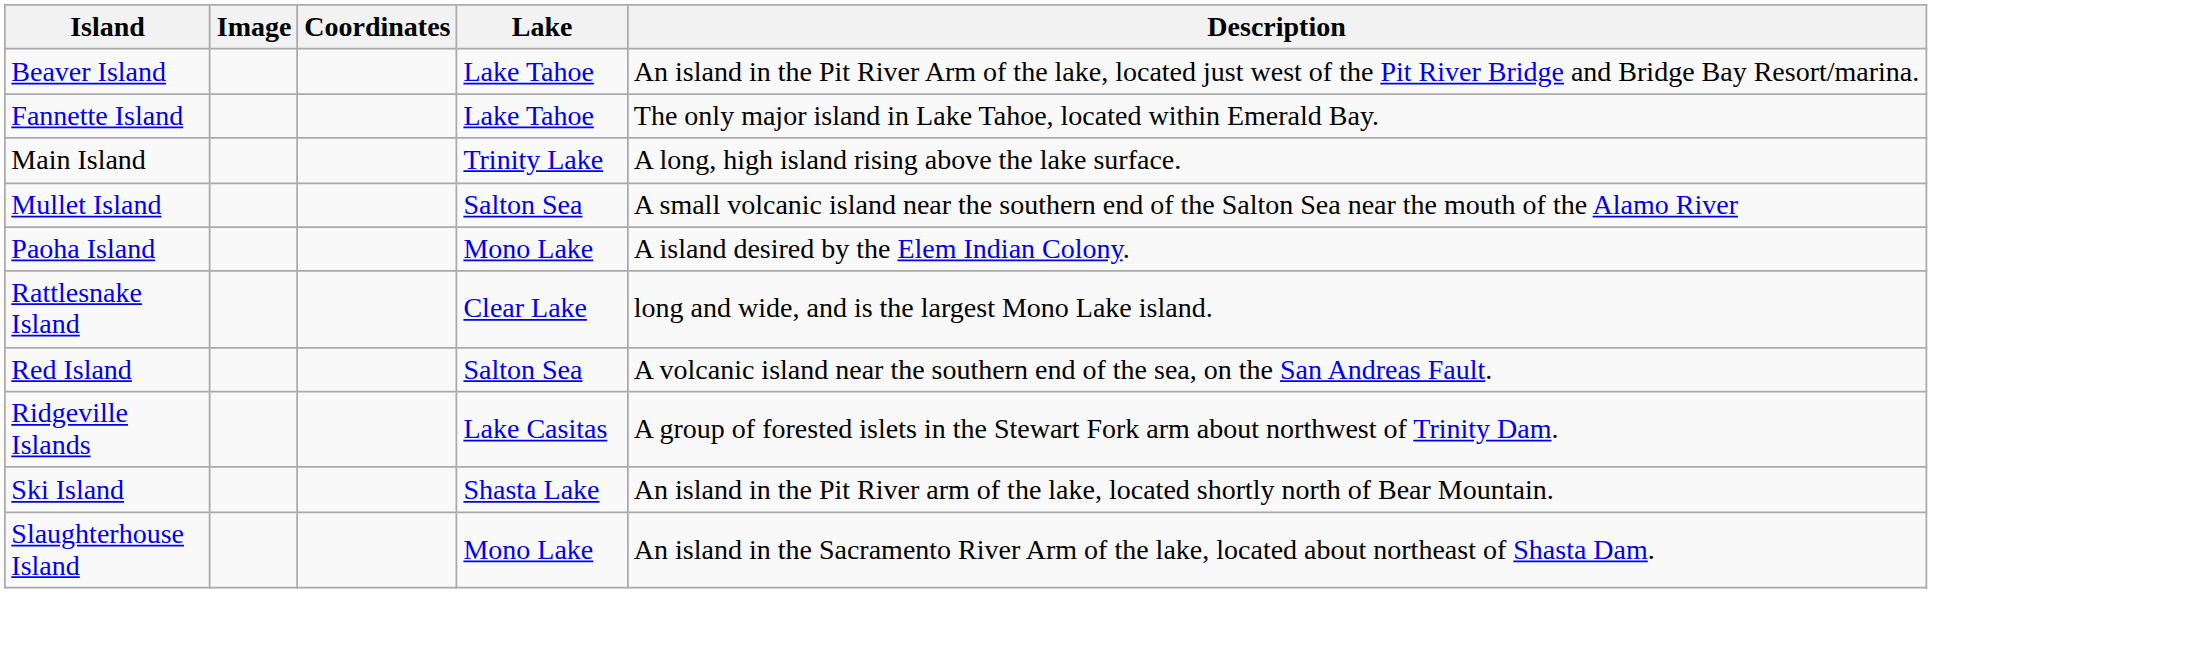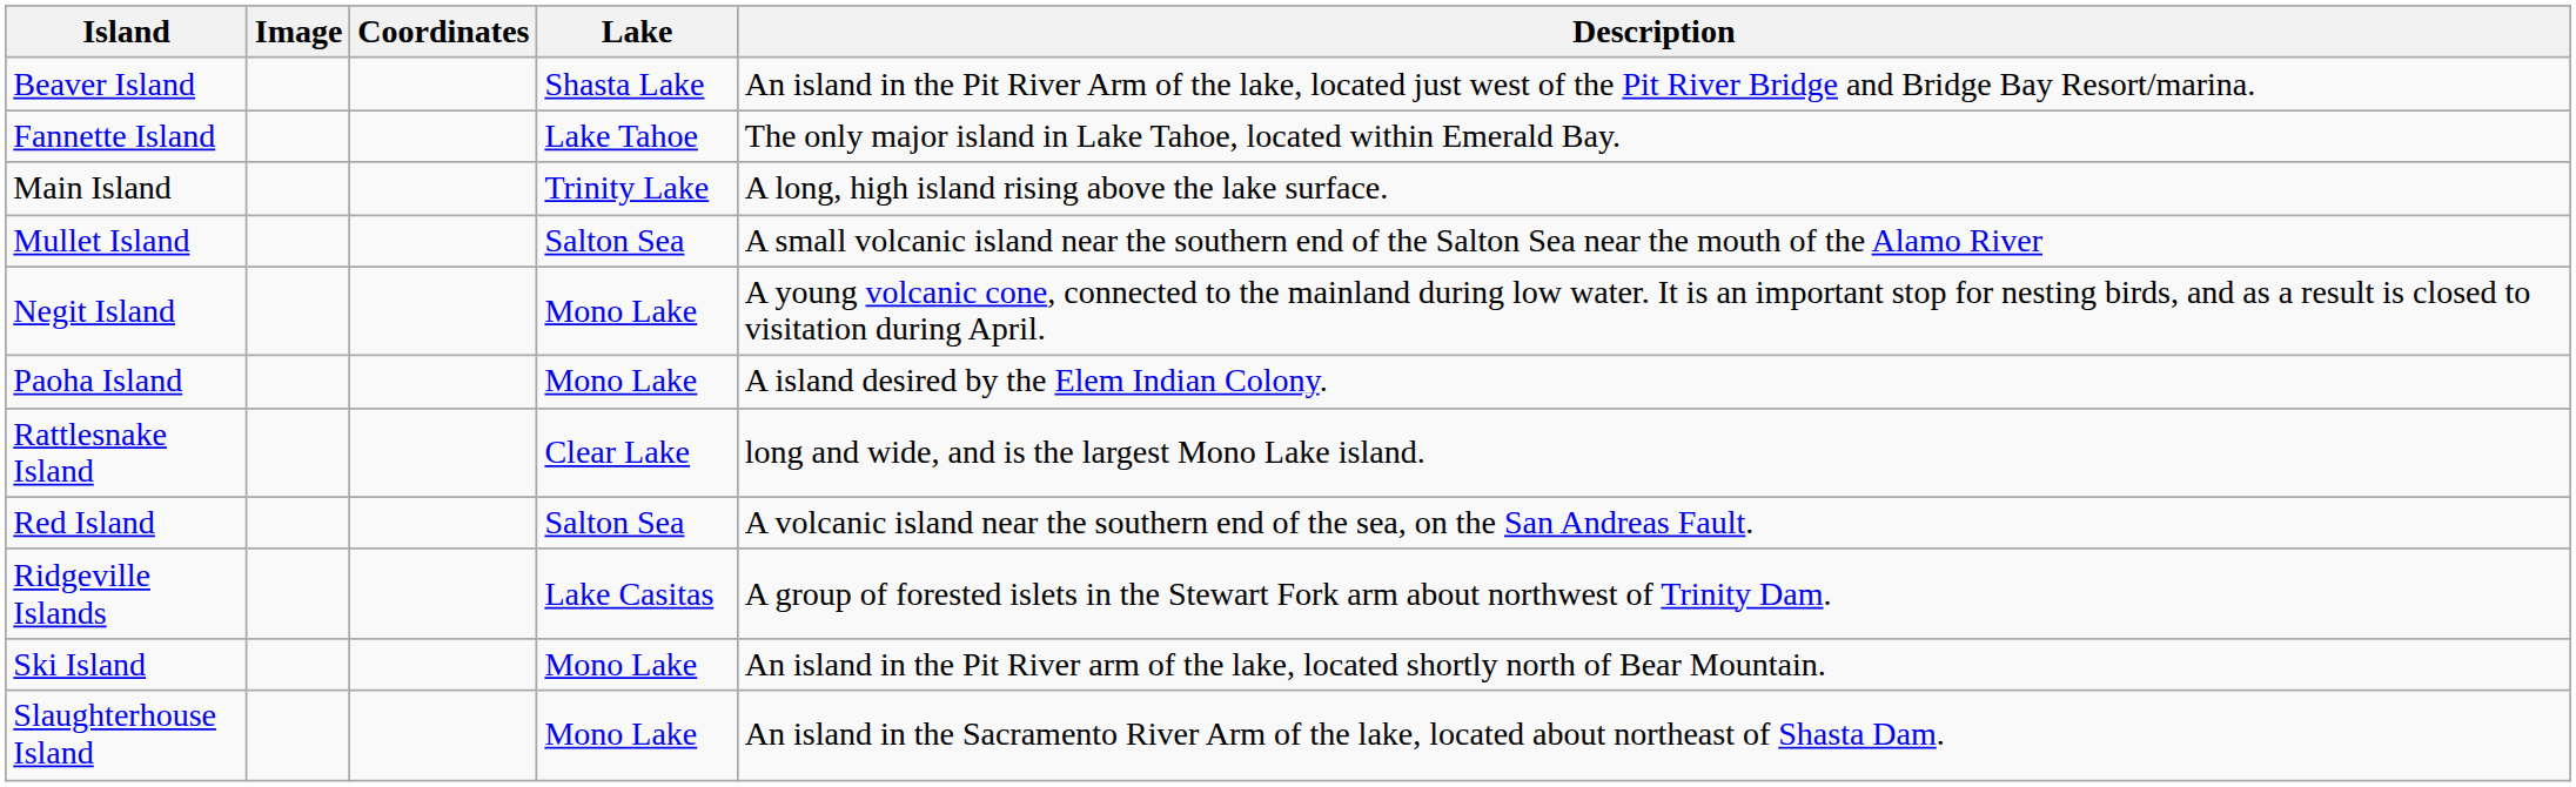Beaver Island | Lake: Lake Tahoe -> Shasta Lake
+ row: Negit Island | Mono Lake | A young volcanic cone, connected to the mainland during low water. It is an important stop for nesting birds, and as a result is closed to visitation during April.
Ski Island | Lake: Shasta Lake -> Mono Lake
